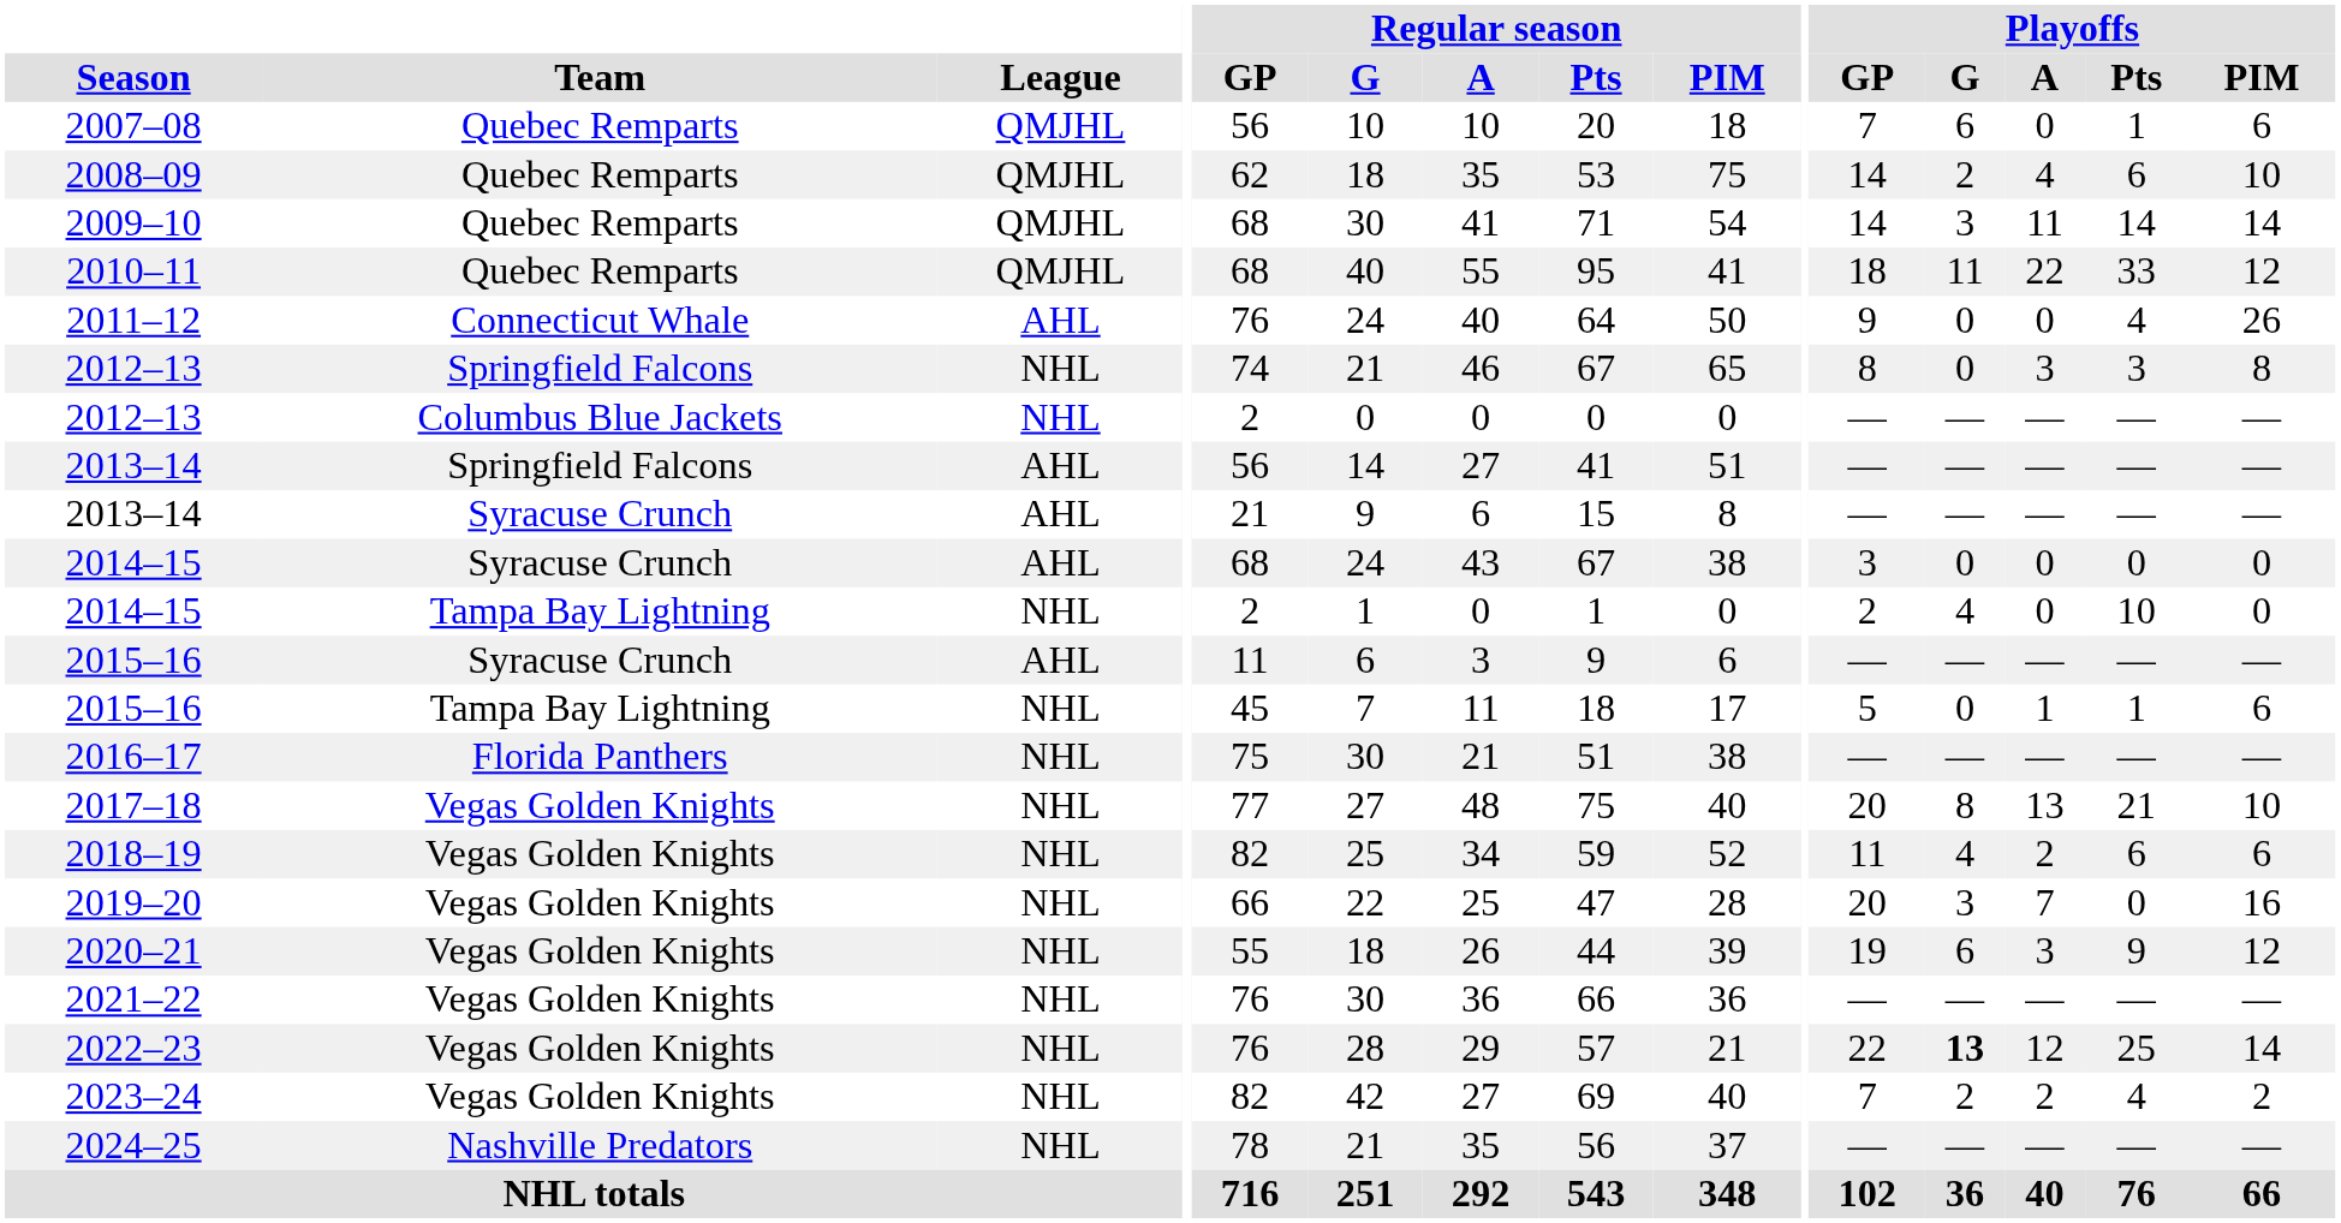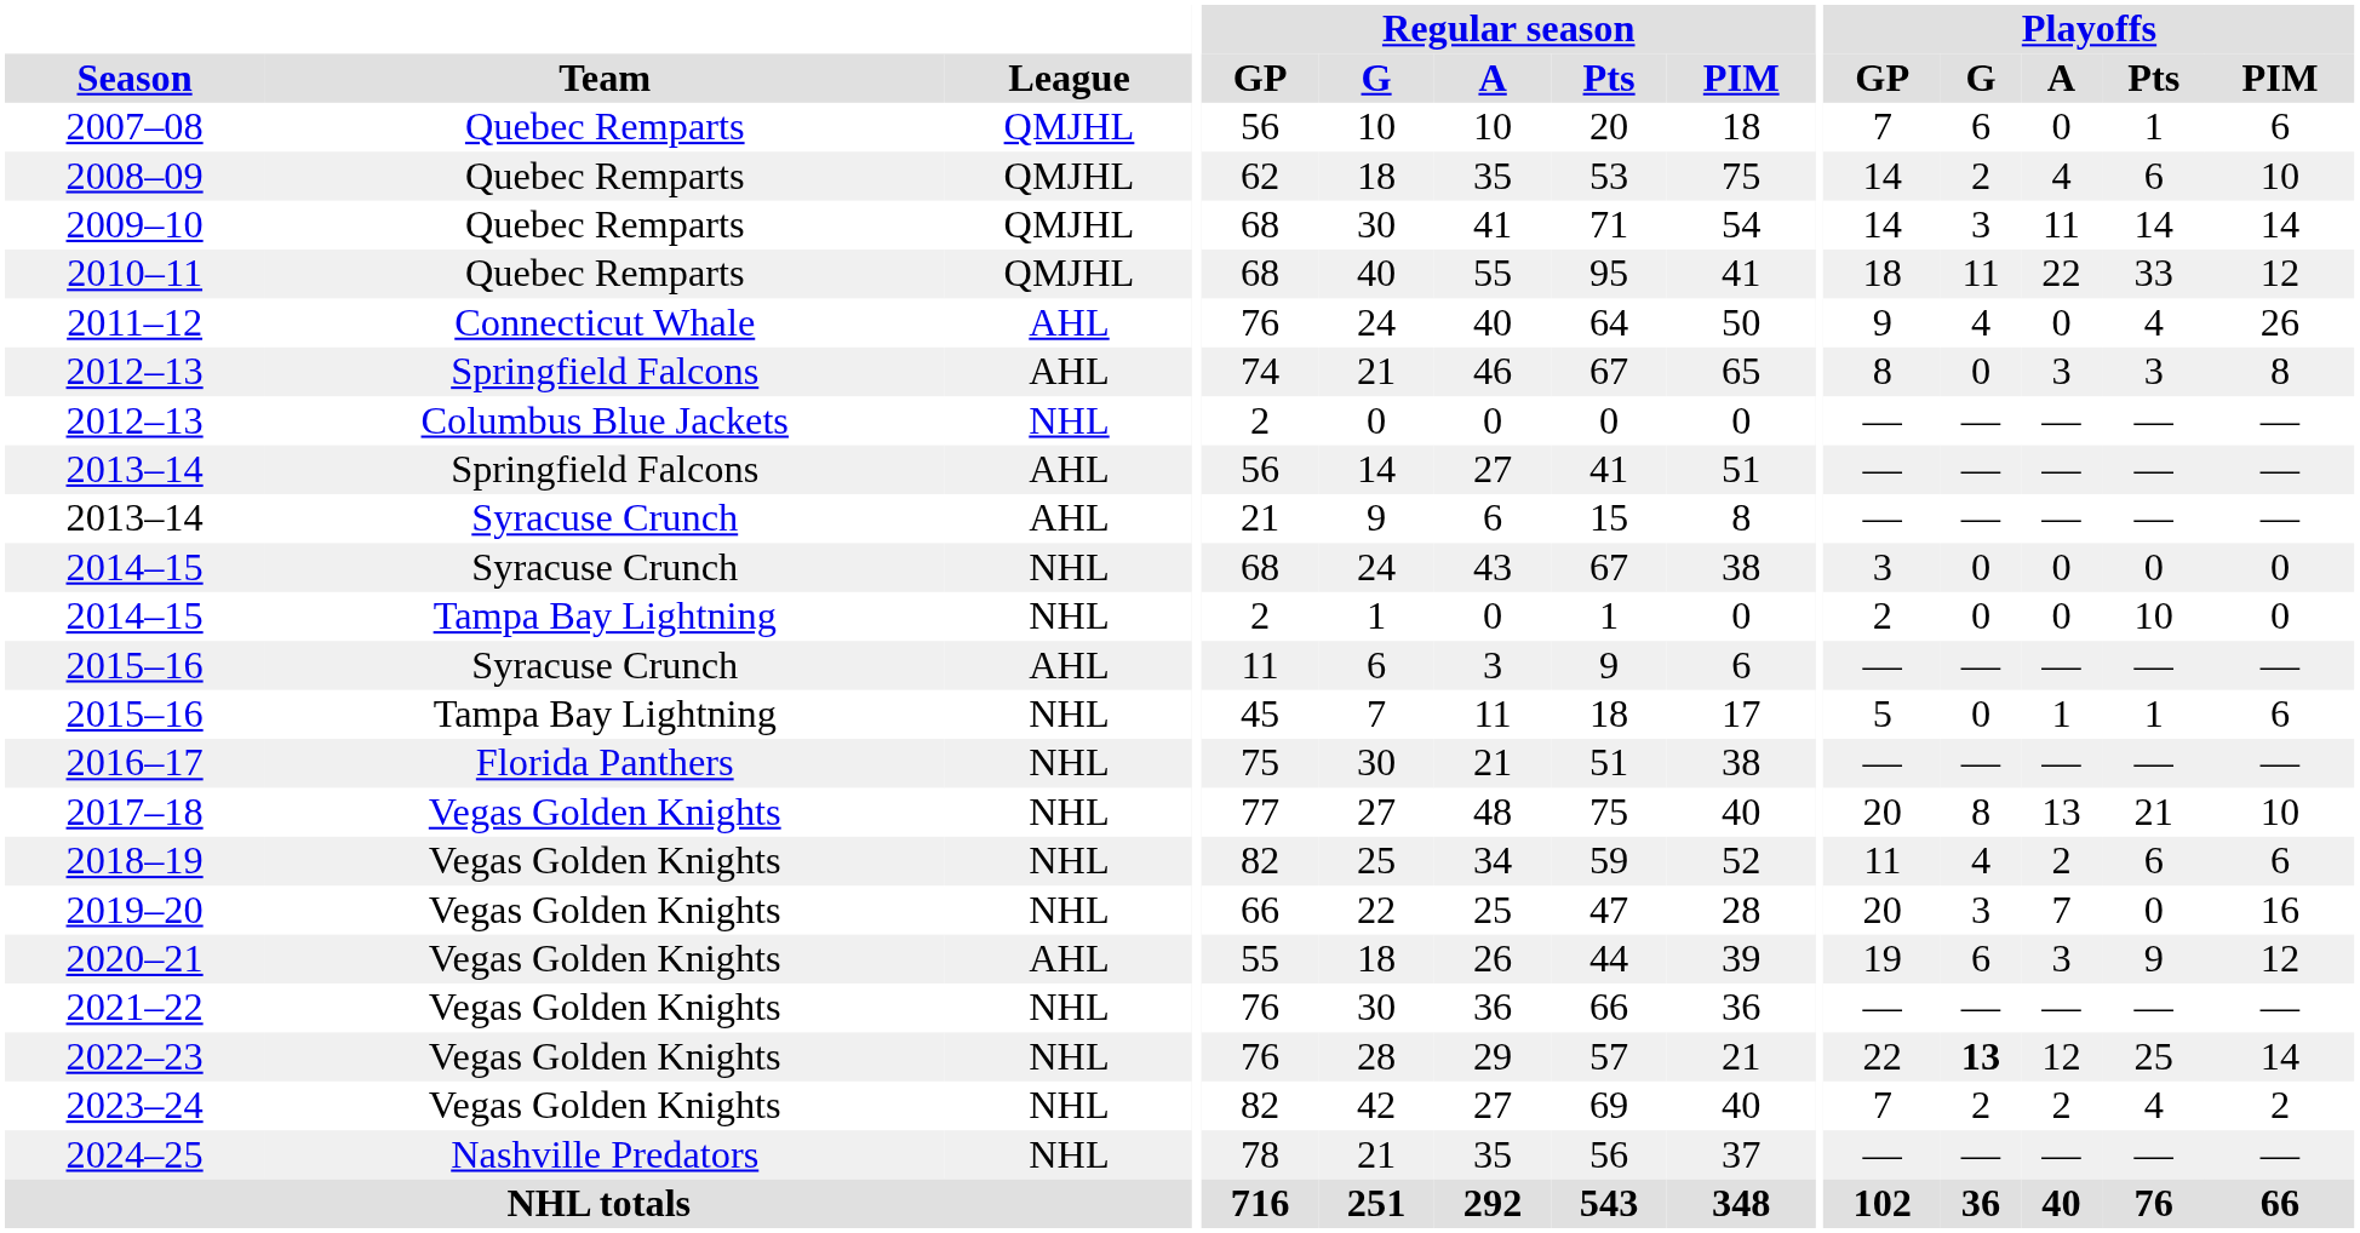2011–12 | Playoffs / G: 0 -> 4
2012–13 / Springfield Falcons | League: NHL -> AHL
2014–15 / Syracuse Crunch | League: AHL -> NHL
2014–15 / Tampa Bay Lightning | Playoffs / G: 4 -> 0
2020–21 | League: NHL -> AHL
